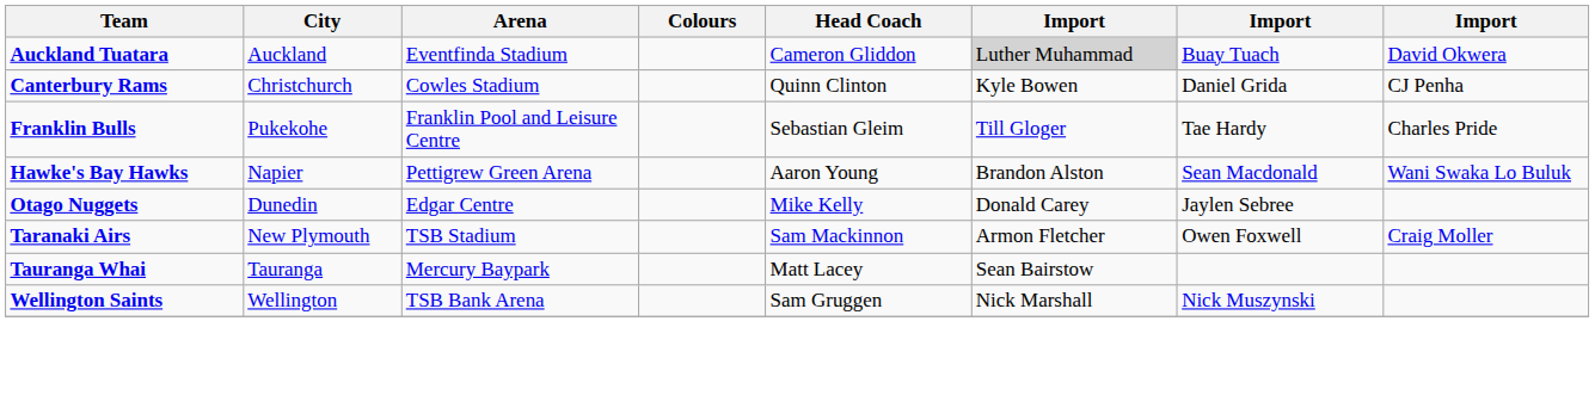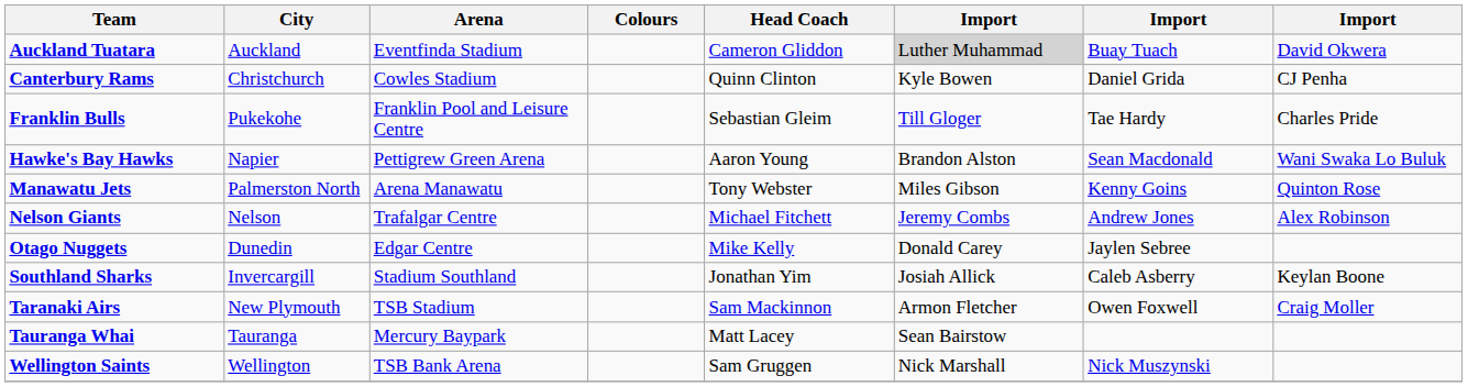+ row: Manawatu Jets | Palmerston North | Arena Manawatu | Tony Webster | Miles Gibson | Kenny Goins | Quinton Rose
+ row: Nelson Giants | Nelson | Trafalgar Centre | Michael Fitchett | Jeremy Combs | Andrew Jones | Alex Robinson
+ row: Southland Sharks | Invercargill | Stadium Southland | Jonathan Yim | Josiah Allick | Caleb Asberry | Keylan Boone
